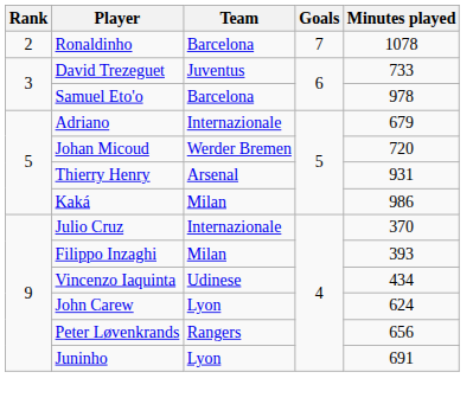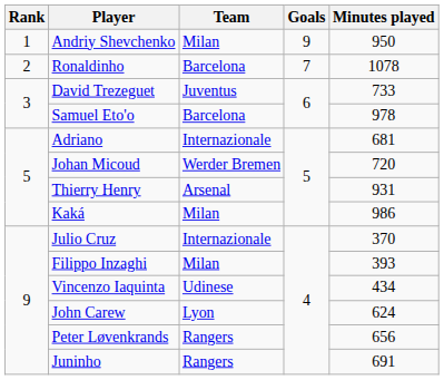+ row: 1 | Andriy Shevchenko | Milan | 9 | 950
Adriano | Minutes played: 679 -> 681
Juninho | Team: Lyon -> Rangers
